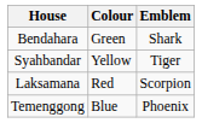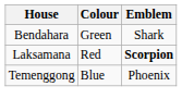- row: Syahbandar | Yellow | Tiger
Laksamana | Emblem: normal -> bold
